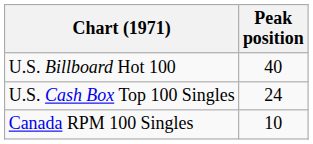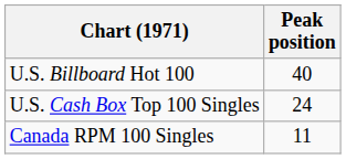Canada RPM 100 Singles | Peak position: 10 -> 11
